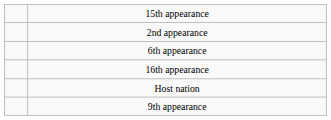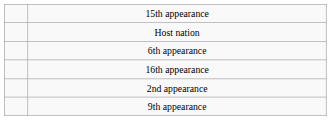rows swapped: 2nd appearance <-> Host nation
